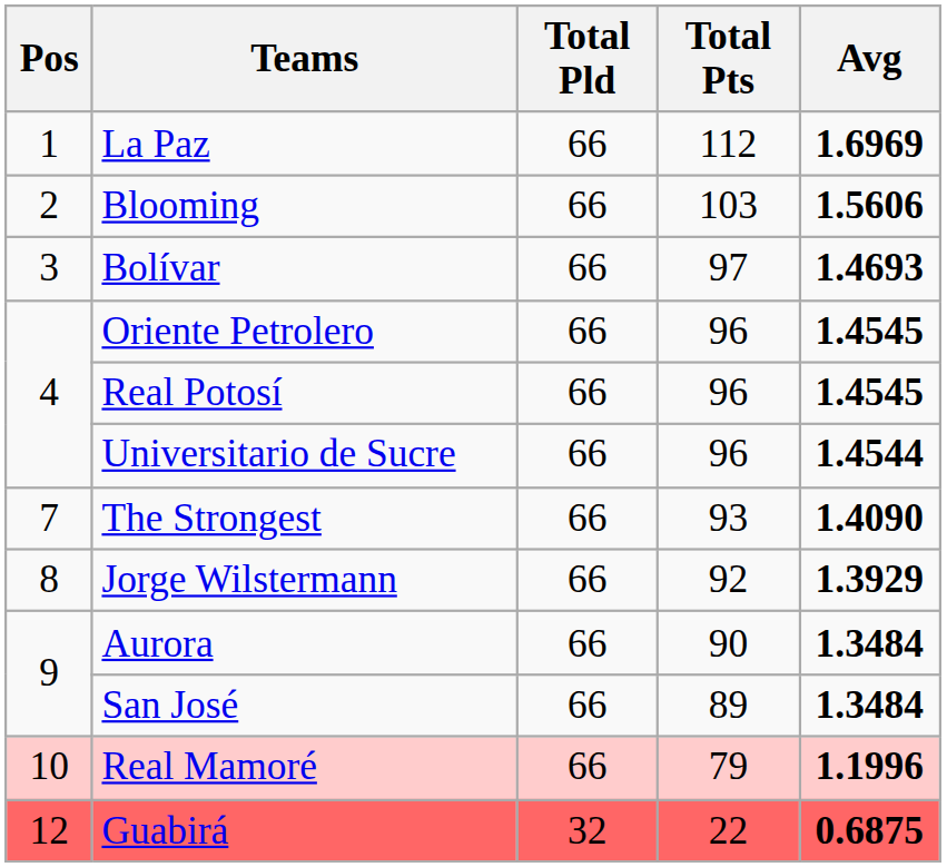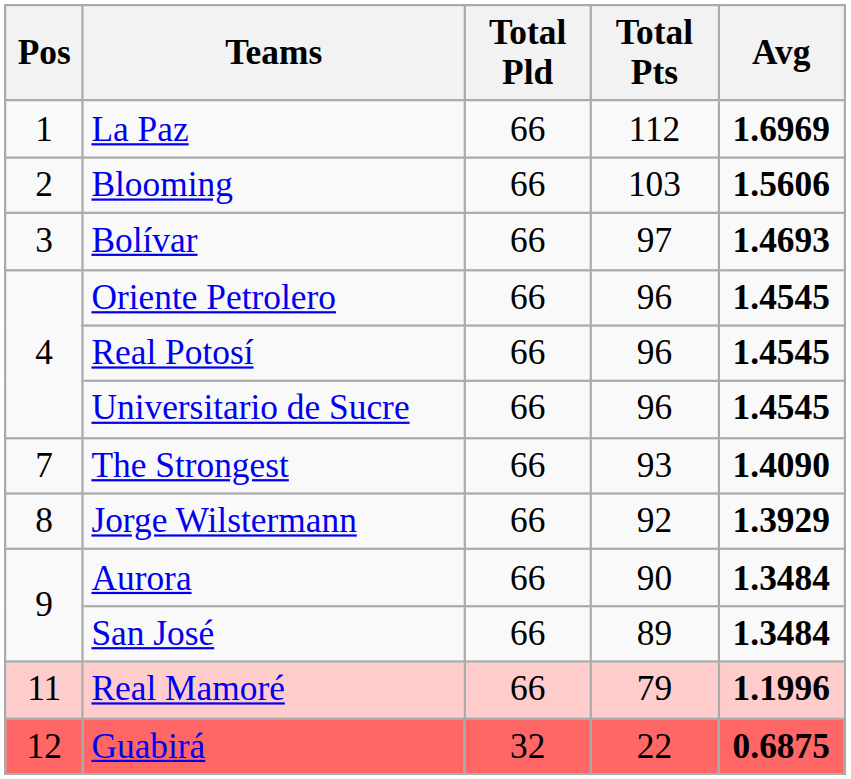Universitario de Sucre | Avg: 1.4544 -> 1.4545
Real Mamoré | Pos: 10 -> 11
